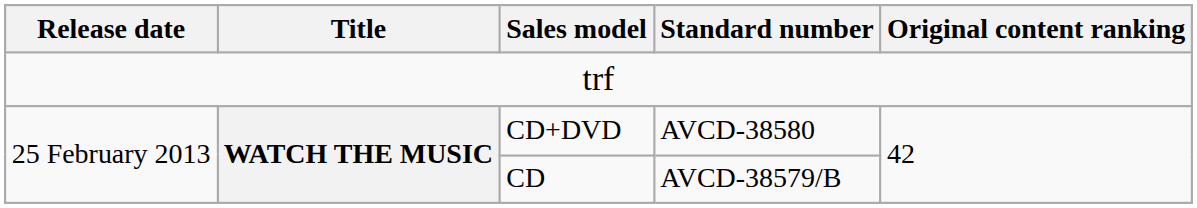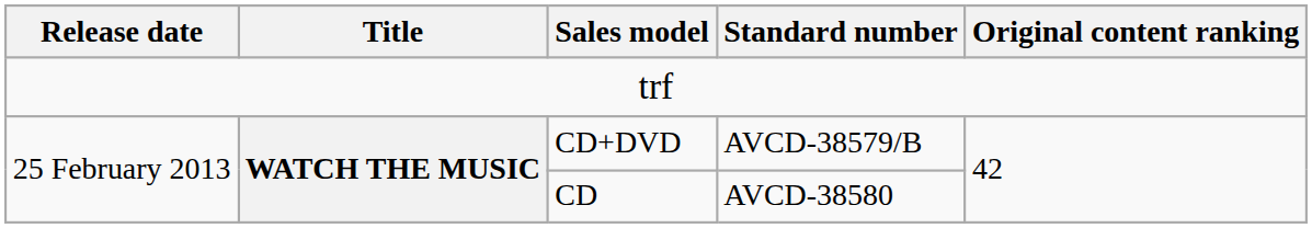CD+DVD | Standard number: AVCD-38580 -> AVCD-38579/B
CD | Standard number: AVCD-38579/B -> AVCD-38580
